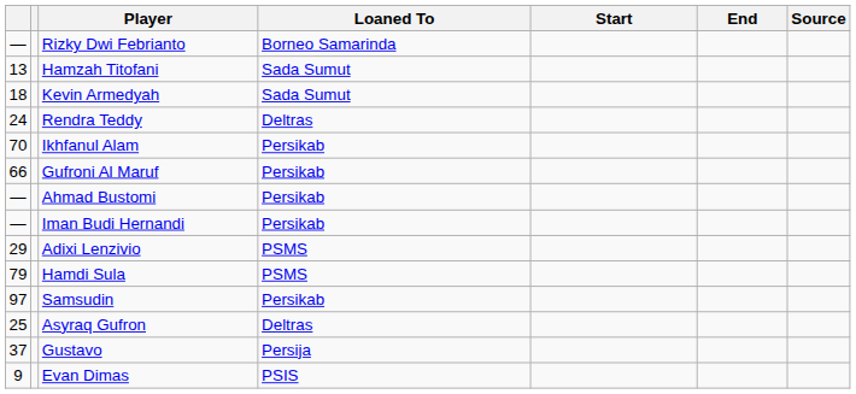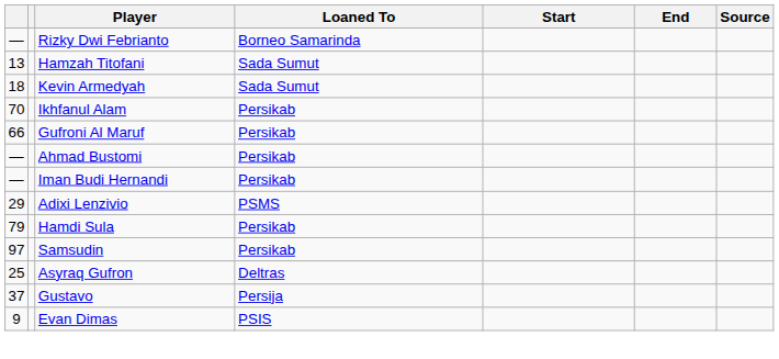- row: 24 | Rendra Teddy | Deltras
Hamdi Sula | Loaned To: PSMS -> Persikab
